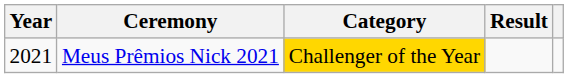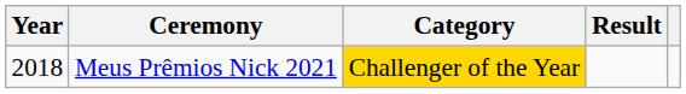Meus Prêmios Nick 2021 | Year: 2021 -> 2018
